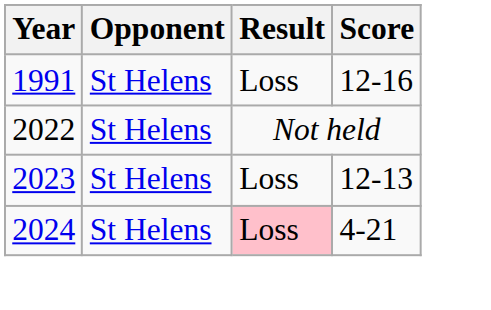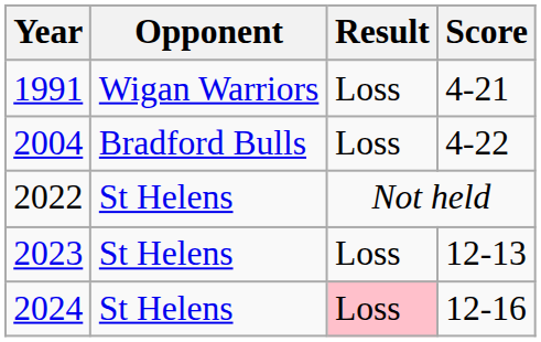1991 | Opponent: St Helens -> Wigan Warriors
1991 | Score: 12-16 -> 4-21
+ row: 2004 | Bradford Bulls | Loss | 4-22
2024 | Score: 4-21 -> 12-16
